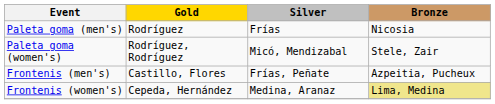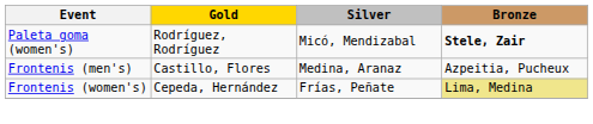- row: Paleta goma (men's) | Rodríguez | Frías | Nicosia
Paleta goma (women's) | Bronze: normal -> bold
Frontenis (men's) | Silver: Frías, Peñate -> Medina, Aranaz
Frontenis (women's) | Silver: Medina, Aranaz -> Frías, Peñate
